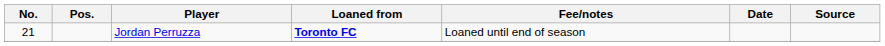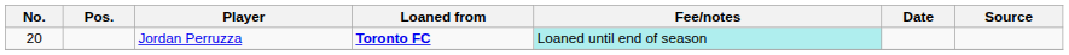Jordan Perruzza | No.: 21 -> 20
Jordan Perruzza | Fee/notes: no background -> paleturquoise background
